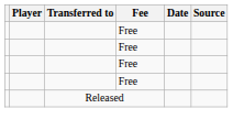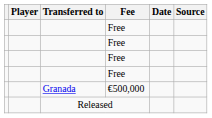+ row: Granada | €500,000
